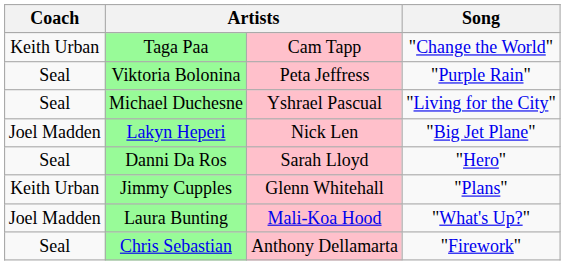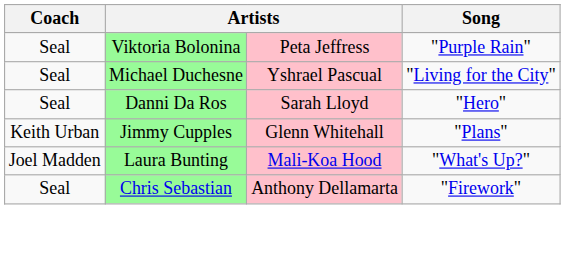- row: Keith Urban | Taga Paa | Cam Tapp | "Change the World"
- row: Joel Madden | Lakyn Heperi | Nick Len | "Big Jet Plane"
